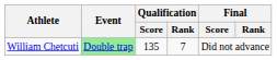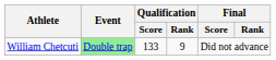William Chetcuti | Qualification / Score: 135 -> 133
William Chetcuti | Qualification / Rank: 7 -> 9
